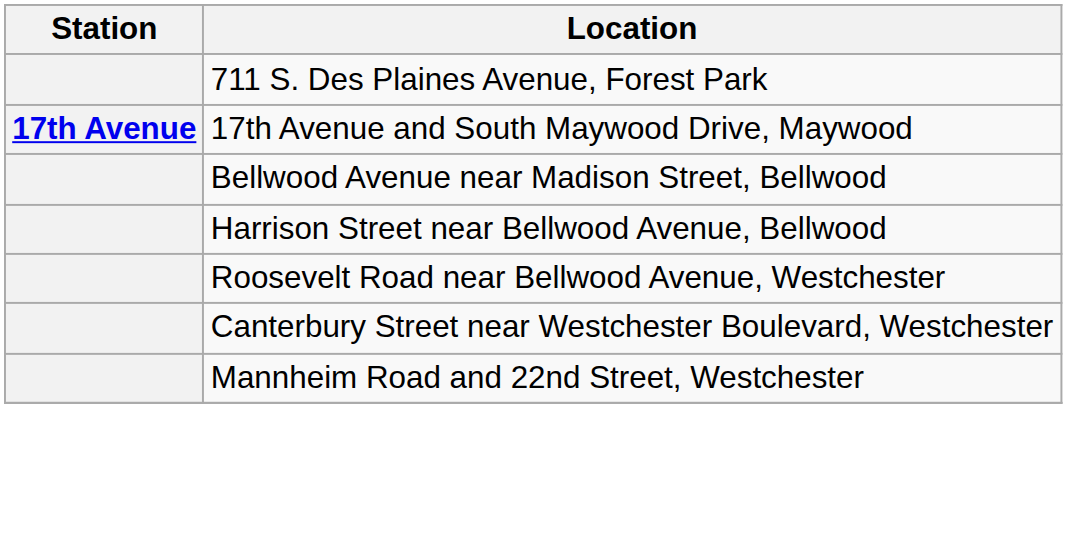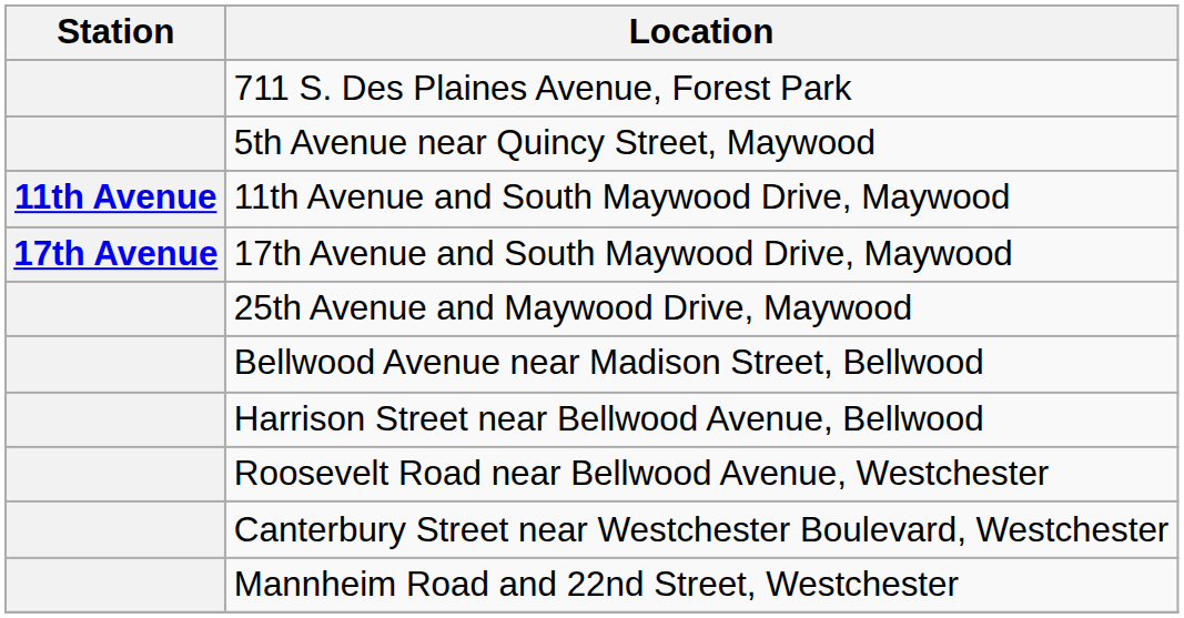+ row: 5th Avenue near Quincy Street, Maywood
+ row: 11th Avenue | 11th Avenue and South Maywood Drive, Maywood
+ row: 25th Avenue and Maywood Drive, Maywood
